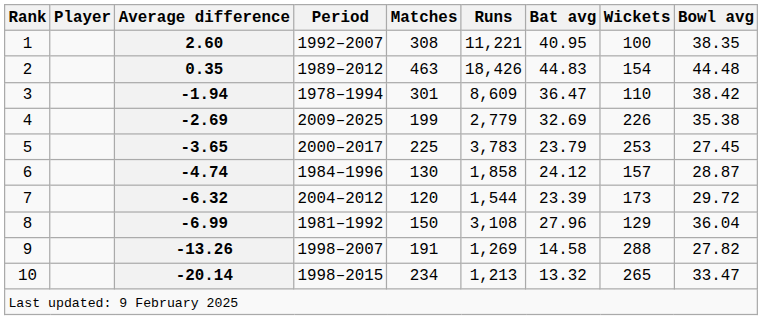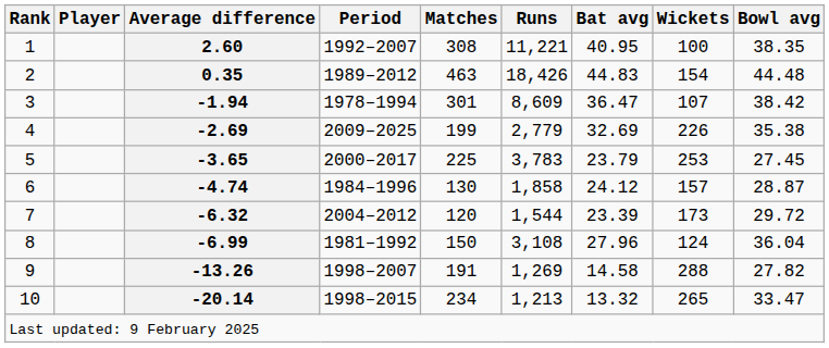-1.94 | Wickets: 110 -> 107
-6.99 | Wickets: 129 -> 124
